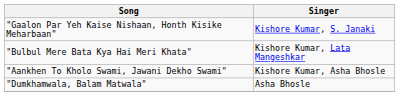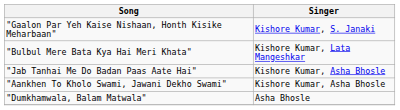+ row: "Jab Tanhai Me Do Badan Paas Aate Hai" | Kishore Kumar, Asha Bhosle
